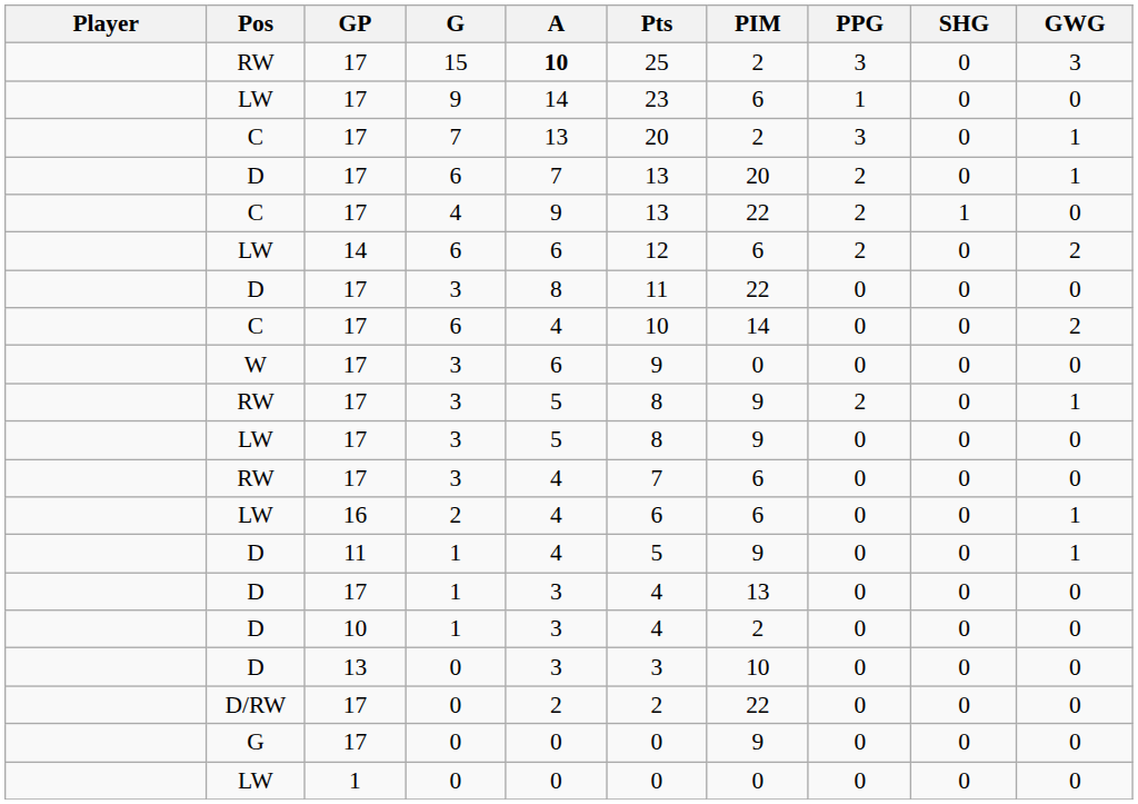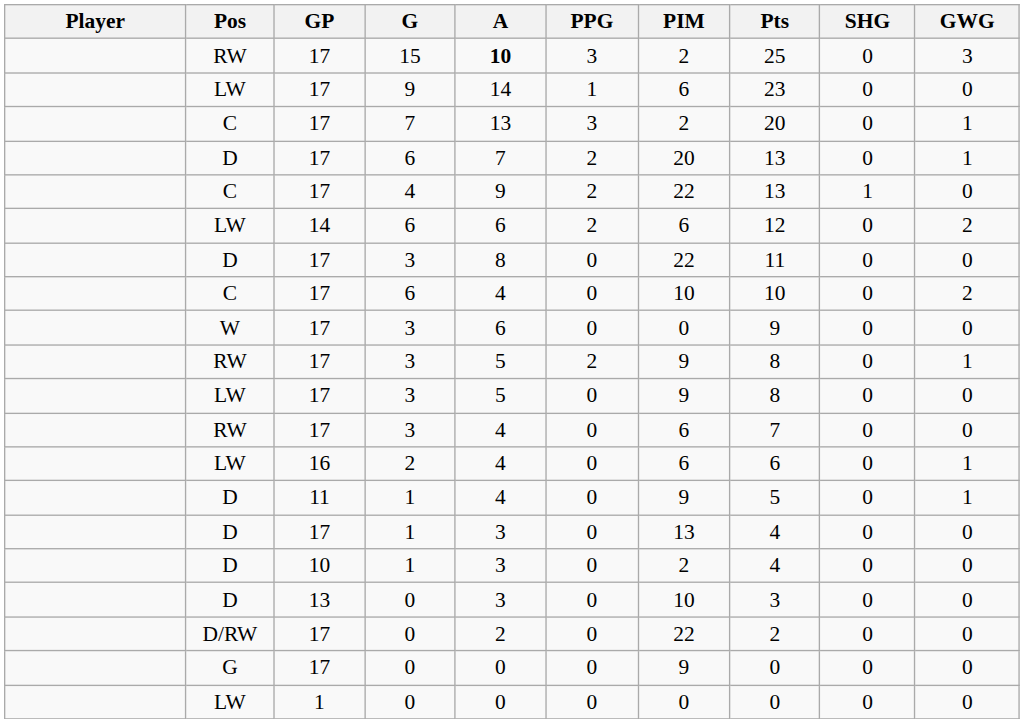columns swapped: Pts <-> PPG
C / 6 | PIM: 14 -> 10
